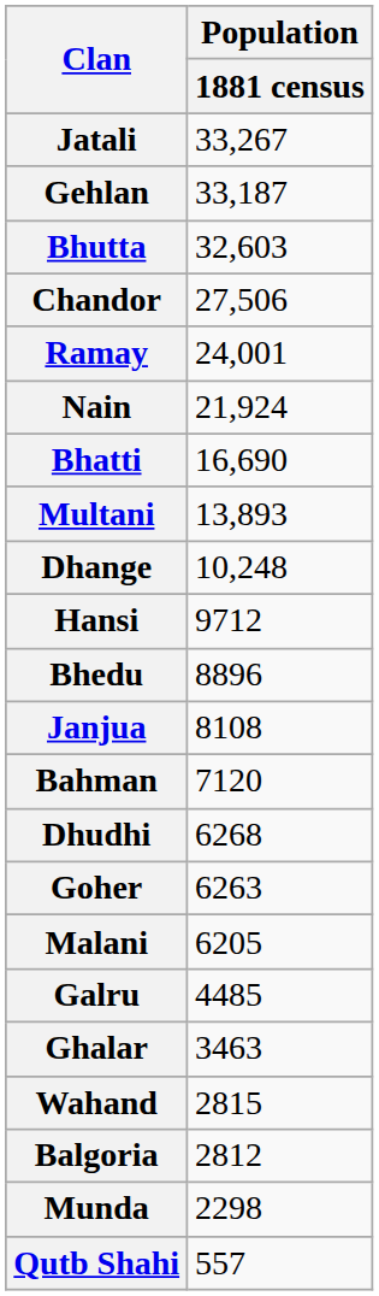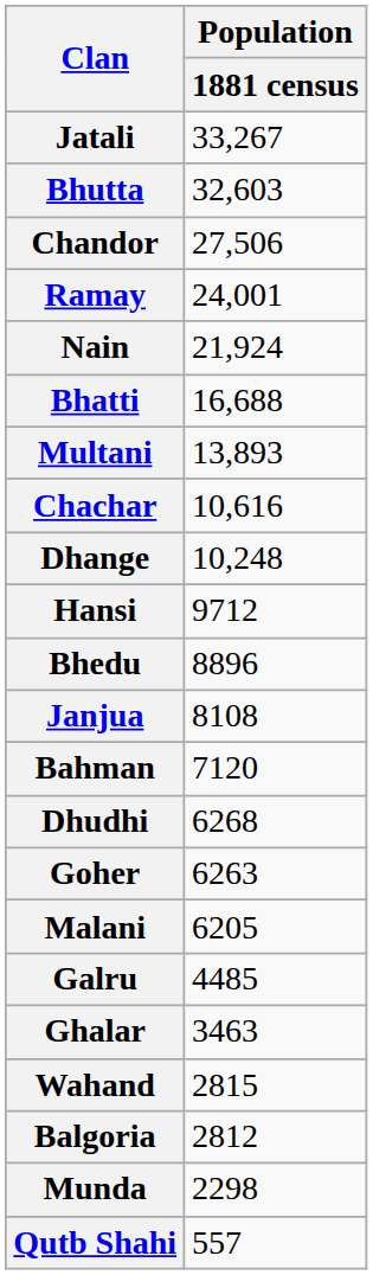- row: Gehlan | 33,187
Bhatti | Population / 1881 census: 16,690 -> 16,688
+ row: Chachar | 10,616
